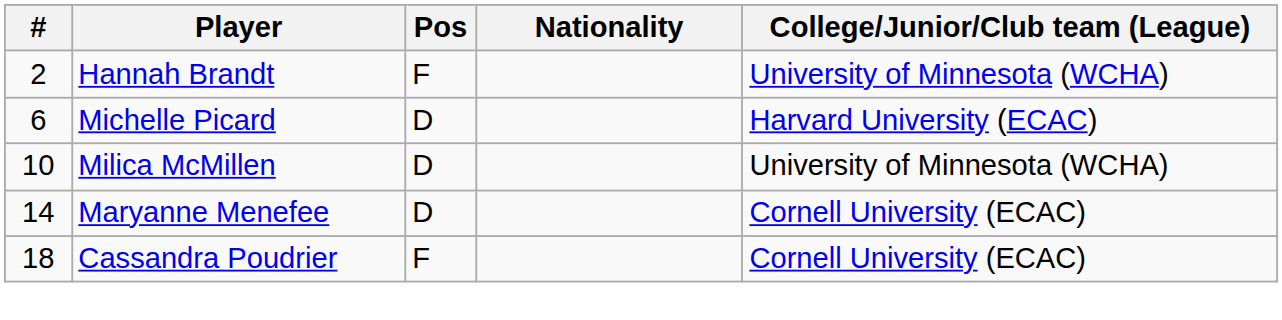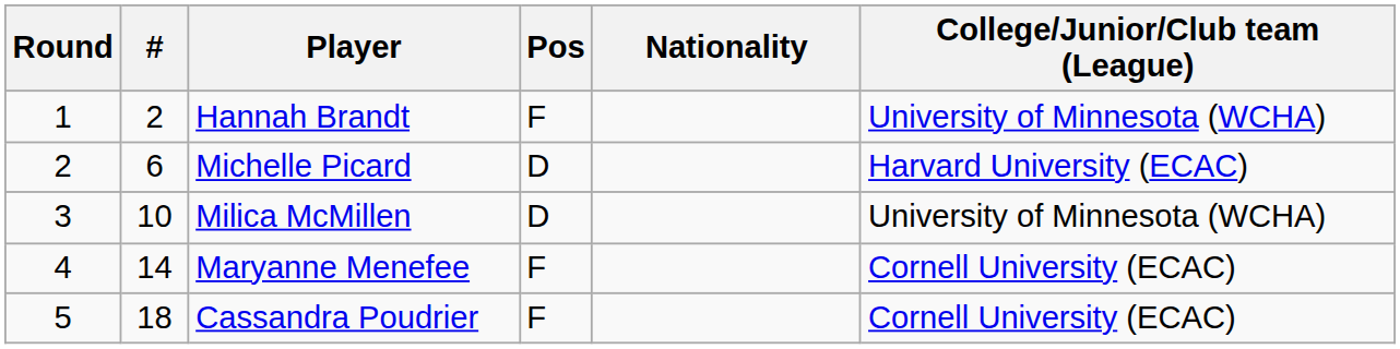+ column: Round | 1 | 2 | 3 | 4 | 5
Maryanne Menefee | Pos: D -> F
